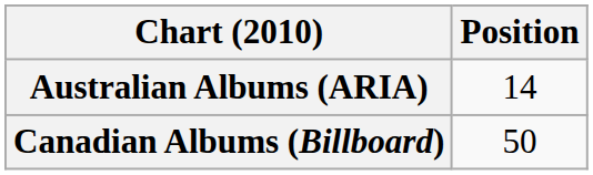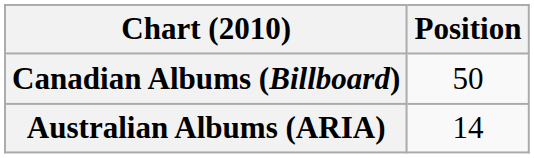rows swapped: Australian Albums (ARIA) <-> Canadian Albums (Billboard)
